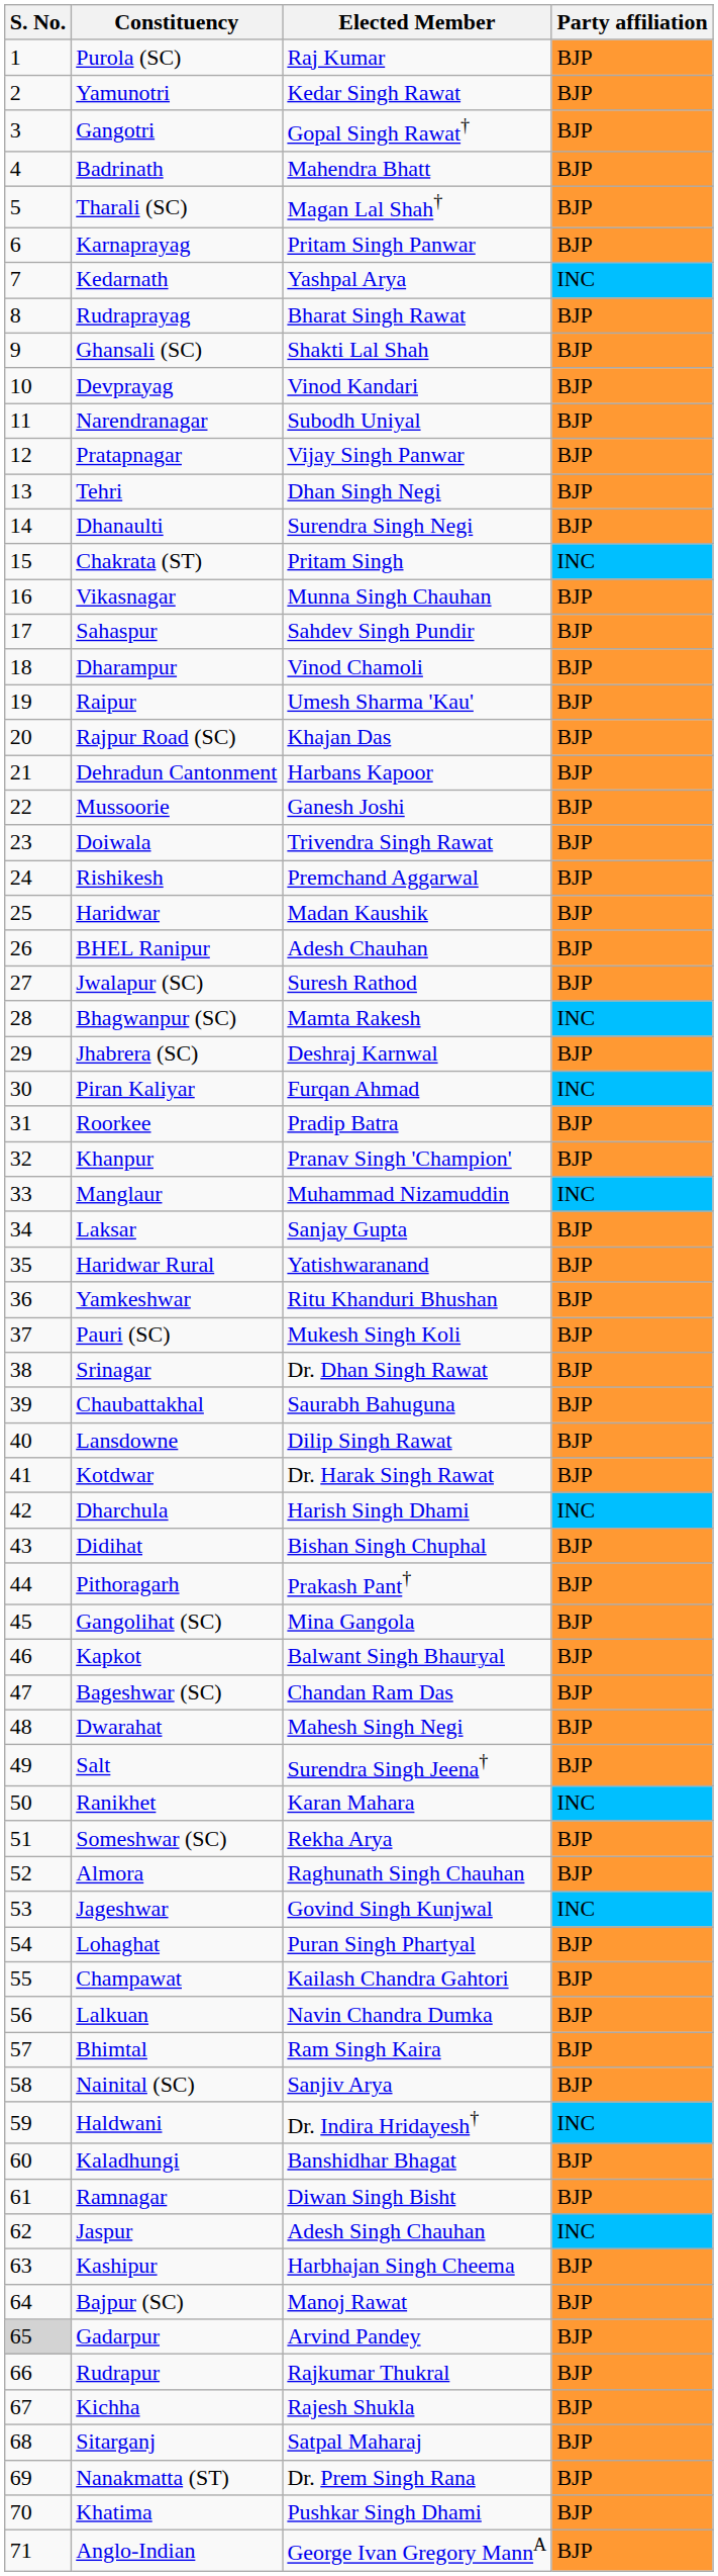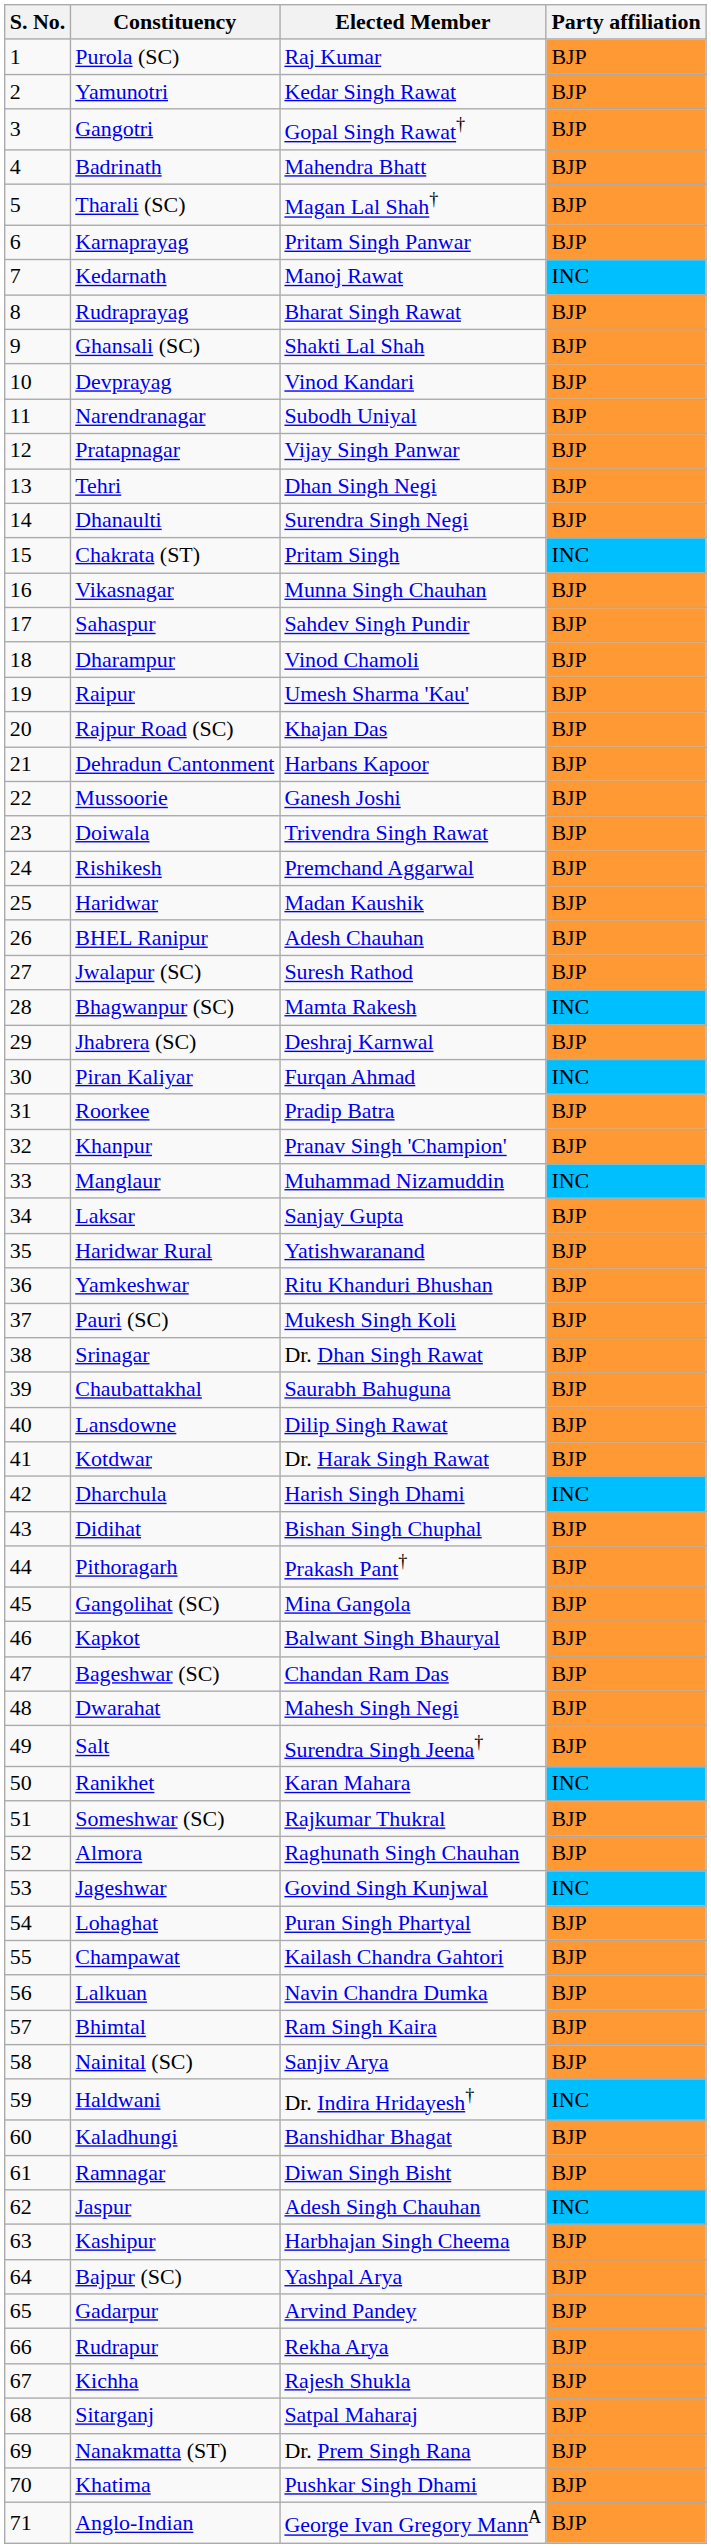Kedarnath | Elected Member: Yashpal Arya -> Manoj Rawat
Someshwar (SC) | Elected Member: Rekha Arya -> Rajkumar Thukral
Bajpur (SC) | Elected Member: Manoj Rawat -> Yashpal Arya
Gadarpur | S. No.: lightgrey background -> no background
Rudrapur | Elected Member: Rajkumar Thukral -> Rekha Arya
